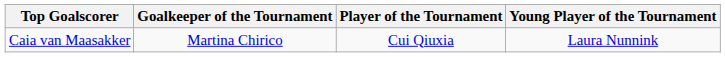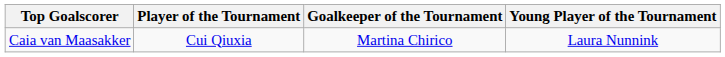columns swapped: Player of the Tournament <-> Goalkeeper of the Tournament
